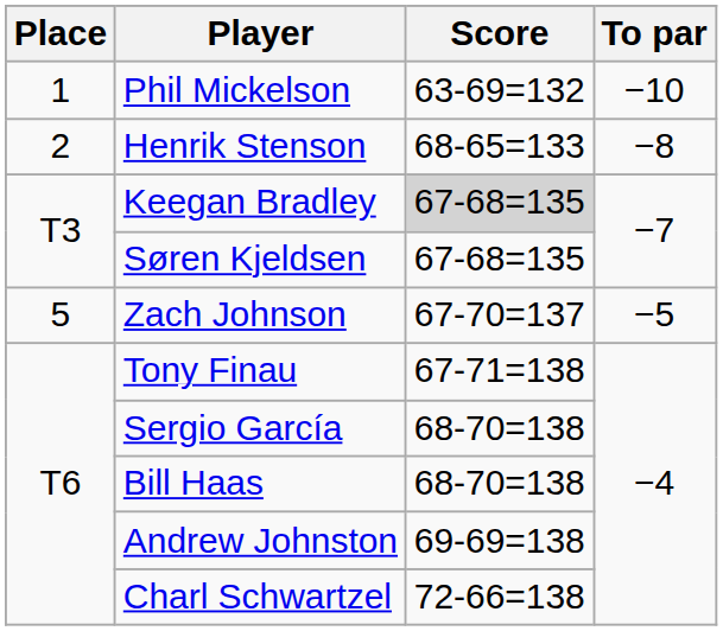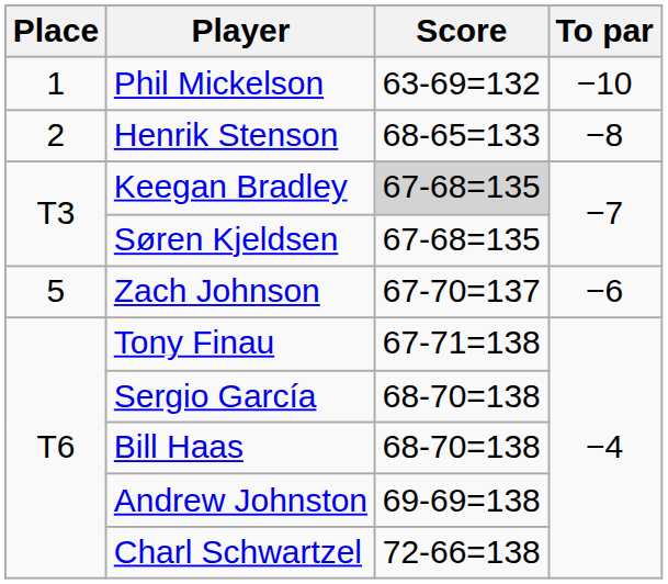Zach Johnson | To par: −5 -> −6
